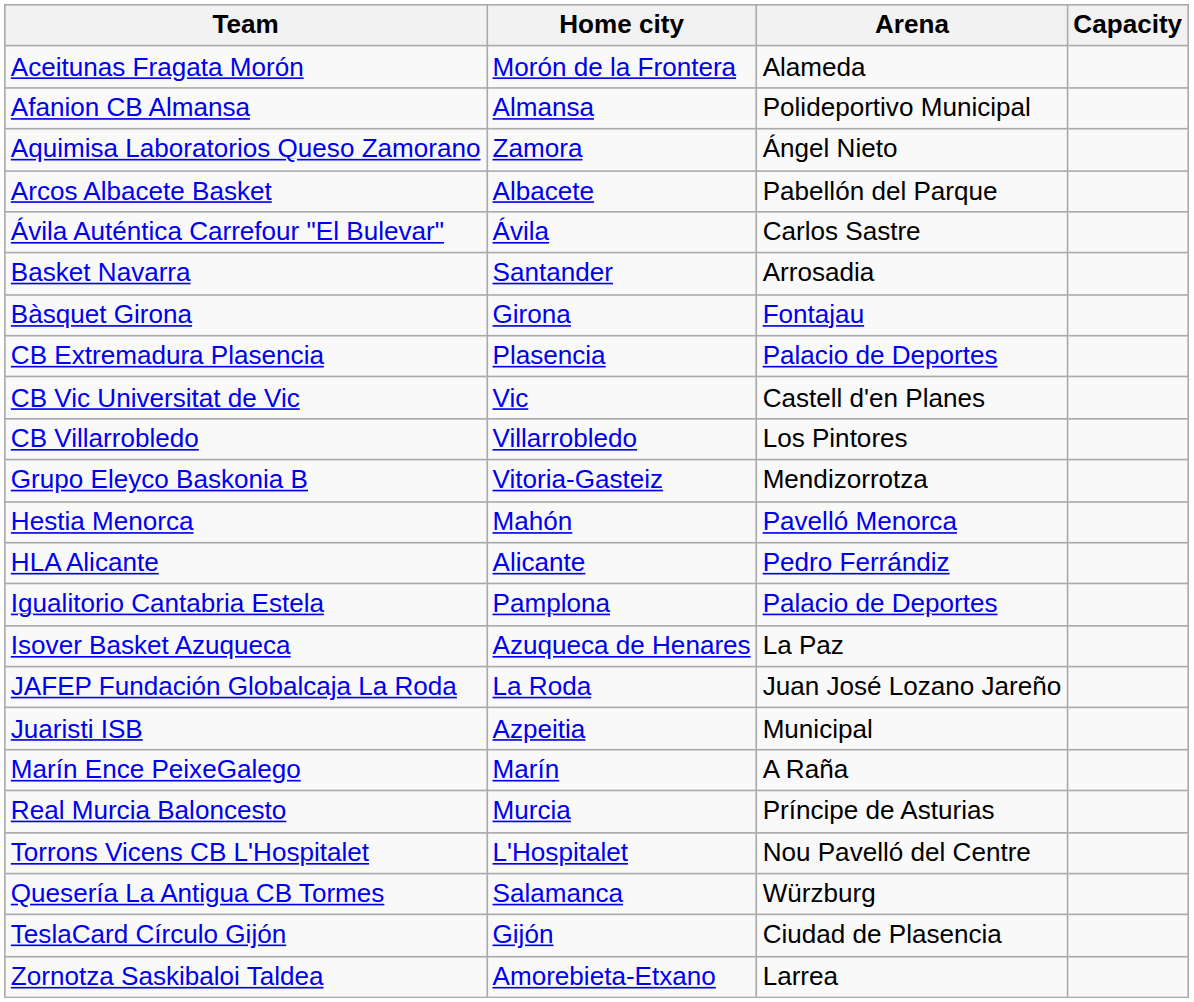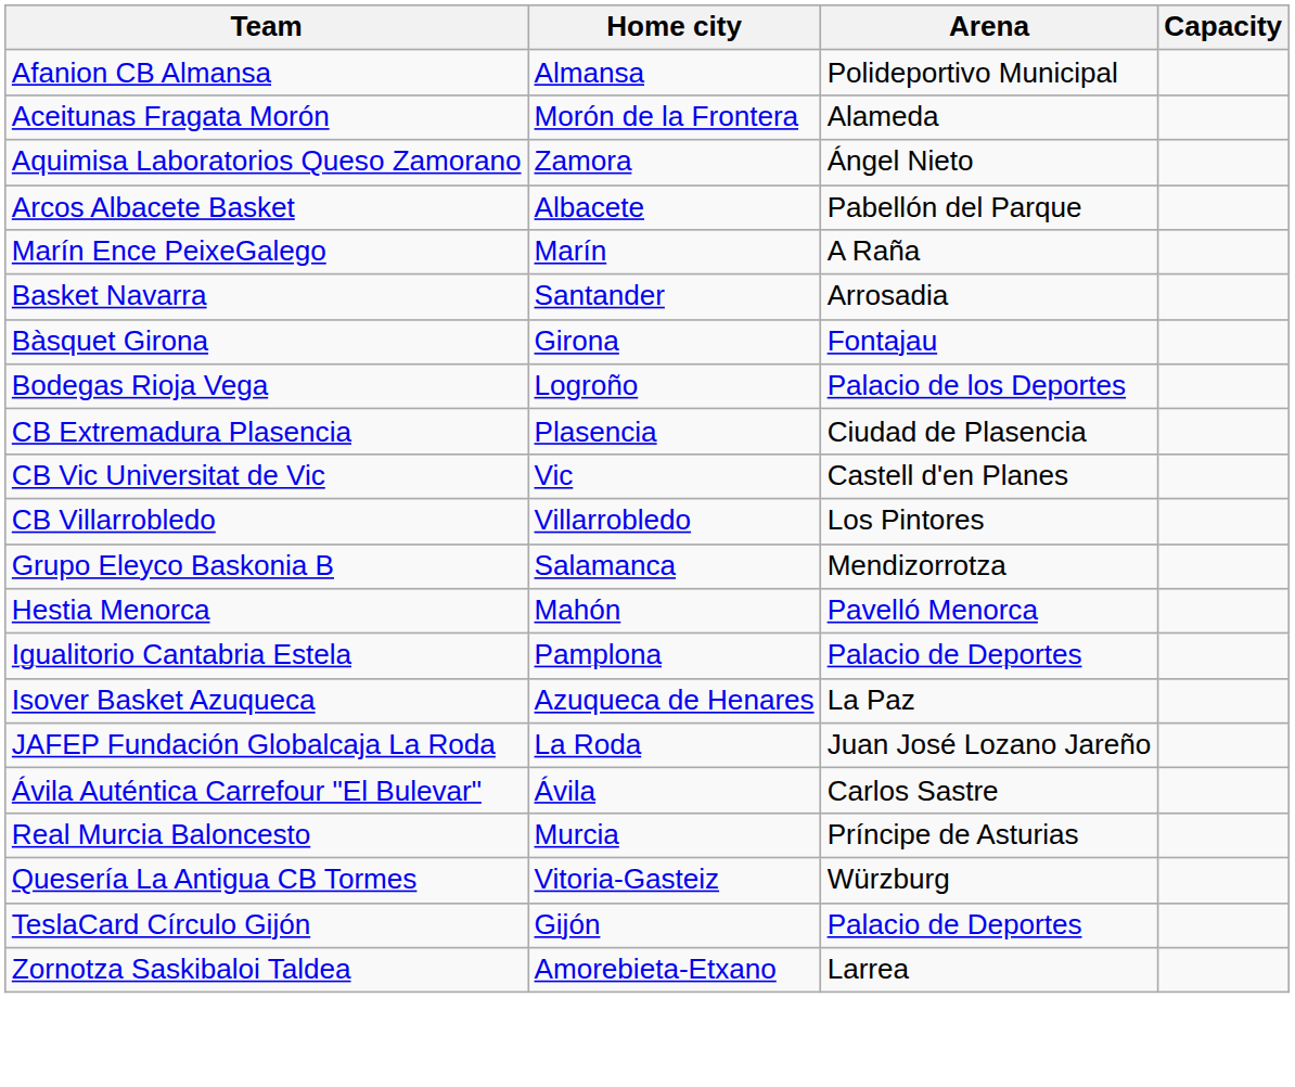rows swapped: Aceitunas Fragata Morón <-> Afanion CB Almansa
rows swapped: Ávila Auténtica Carrefour "El Bulevar" <-> Marín Ence PeixeGalego
+ row: Bodegas Rioja Vega | Logroño | Palacio de los Deportes
CB Extremadura Plasencia | Arena: Palacio de Deportes -> Ciudad de Plasencia
Grupo Eleyco Baskonia B | Home city: Vitoria-Gasteiz -> Salamanca
- row: HLA Alicante | Alicante | Pedro Ferrándiz
- row: Juaristi ISB | Azpeitia | Municipal
- row: Torrons Vicens CB L'Hospitalet | L'Hospitalet | Nou Pavelló del Centre
Quesería La Antigua CB Tormes | Home city: Salamanca -> Vitoria-Gasteiz
TeslaCard Círculo Gijón | Arena: Ciudad de Plasencia -> Palacio de Deportes
